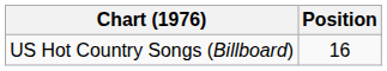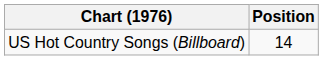US Hot Country Songs (Billboard) | Position: 16 -> 14
